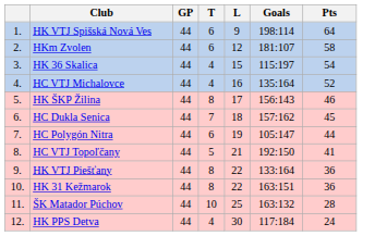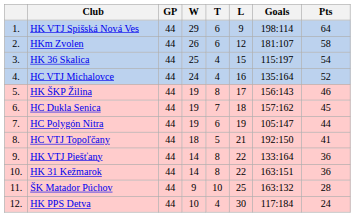+ column: W | 29 | 26 | 25 | 24 | 19 | 19 | 19 | 18 | 14 | 14 | 9 | 10
